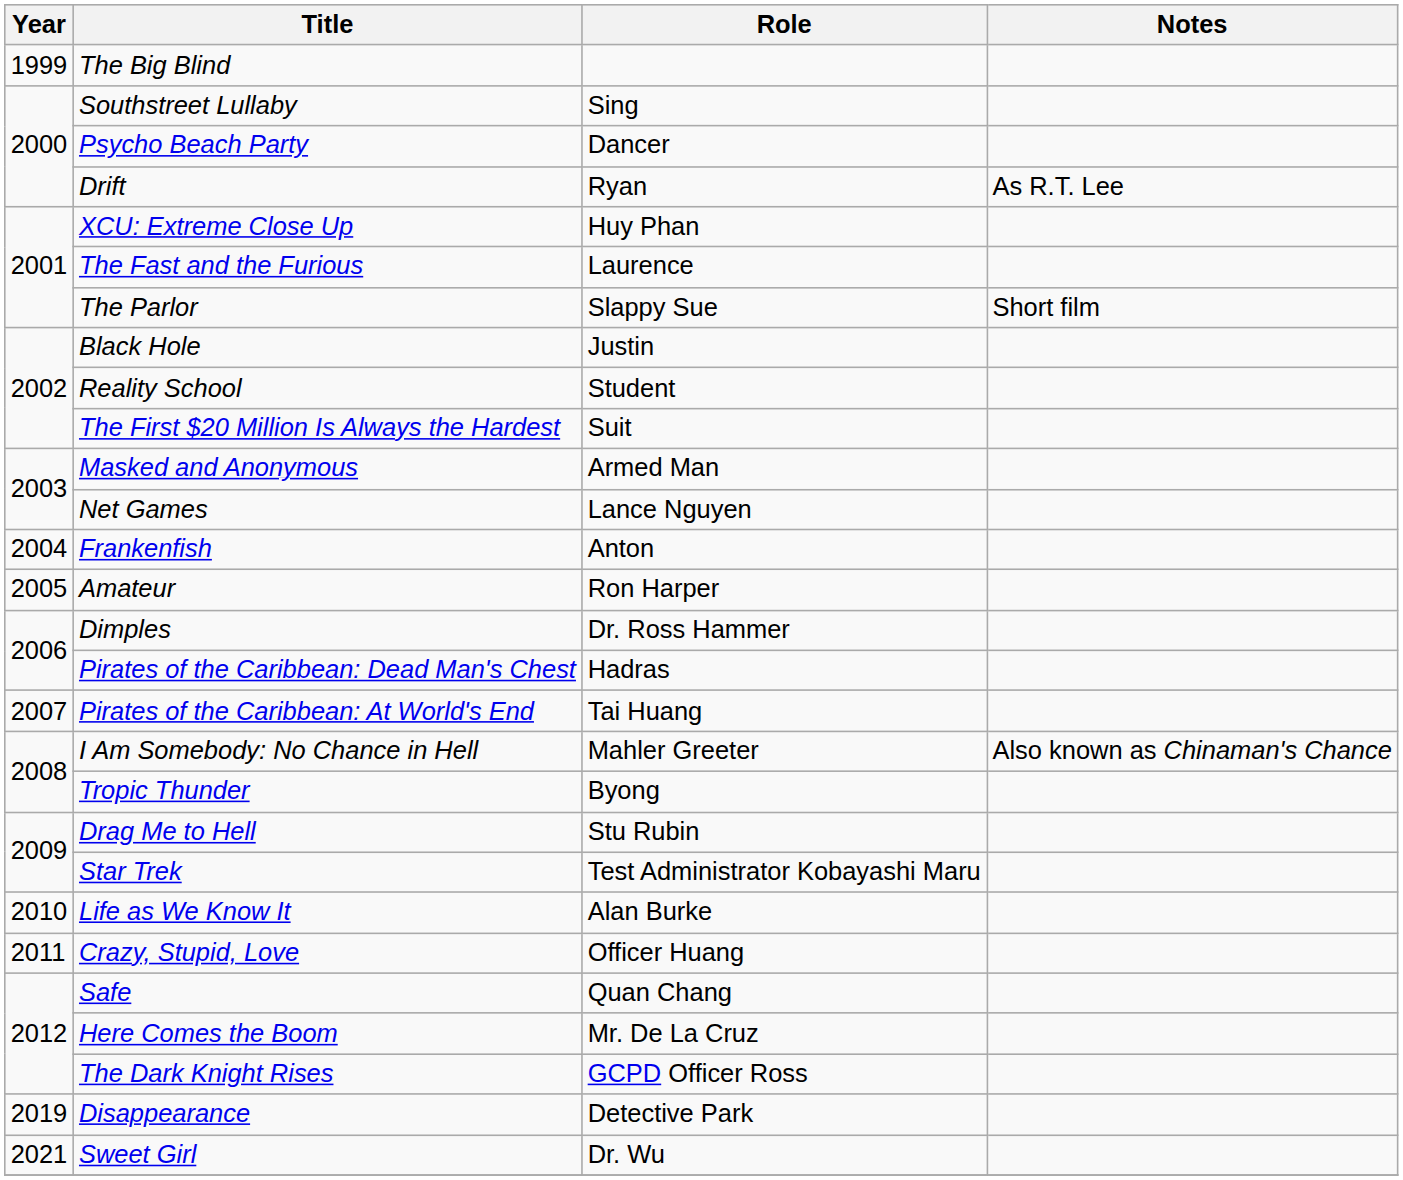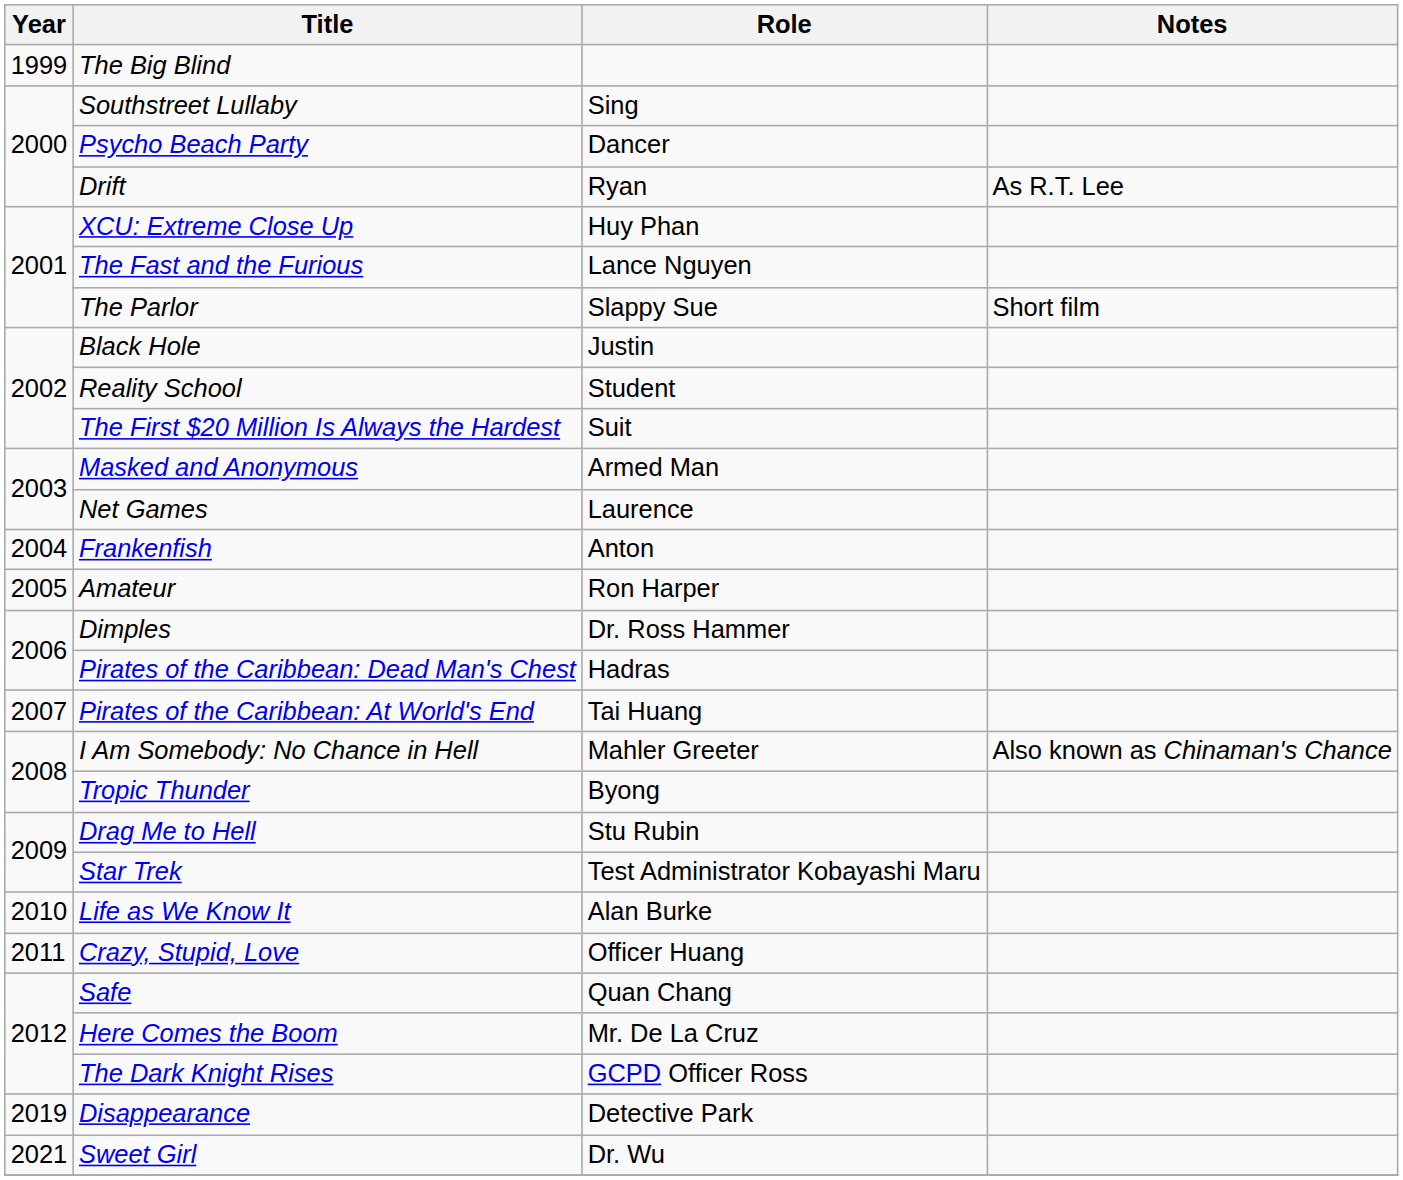The Fast and the Furious | Role: Laurence -> Lance Nguyen
Net Games | Role: Lance Nguyen -> Laurence
